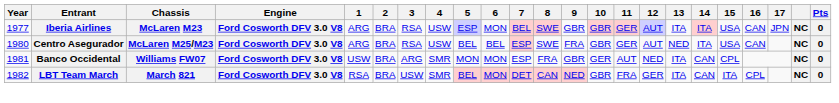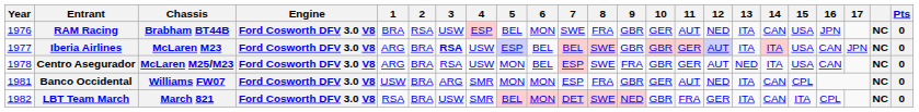+ row: 1976 | RAM Racing | Brabham BT44B | Ford Cosworth DFV 3.0 V8 | BRA | RSA | USW | ESP | BEL | MON | SWE | FRA | GBR | GER | AUT | NED | ITA | CAN | USA | JPN | NC | 0
Iberia Airlines | 3: normal -> bold
Iberia Airlines | 6: MON -> BEL
Centro Asegurador | Year: 1980 -> 1978
Centro Asegurador | 5: BEL -> MON
LBT Team March | 8: CAN -> SWE
